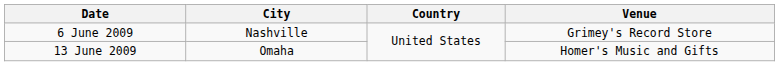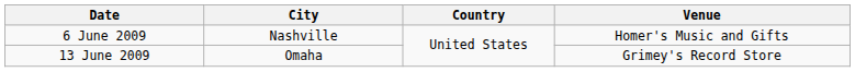6 June 2009 | Venue: Grimey's Record Store -> Homer's Music and Gifts
13 June 2009 | Venue: Homer's Music and Gifts -> Grimey's Record Store
